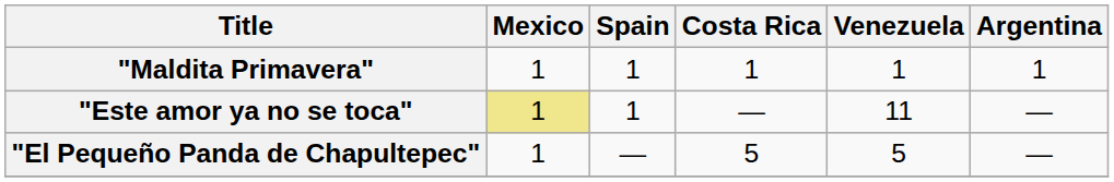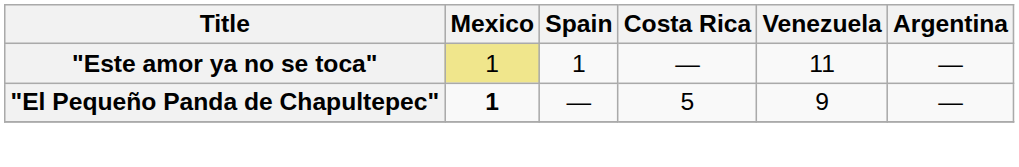- row: "Maldita Primavera" | 1 | 1 | 1 | 1 | 1
"El Pequeño Panda de Chapultepec" | Mexico: normal -> bold
"El Pequeño Panda de Chapultepec" | Venezuela: 5 -> 9
